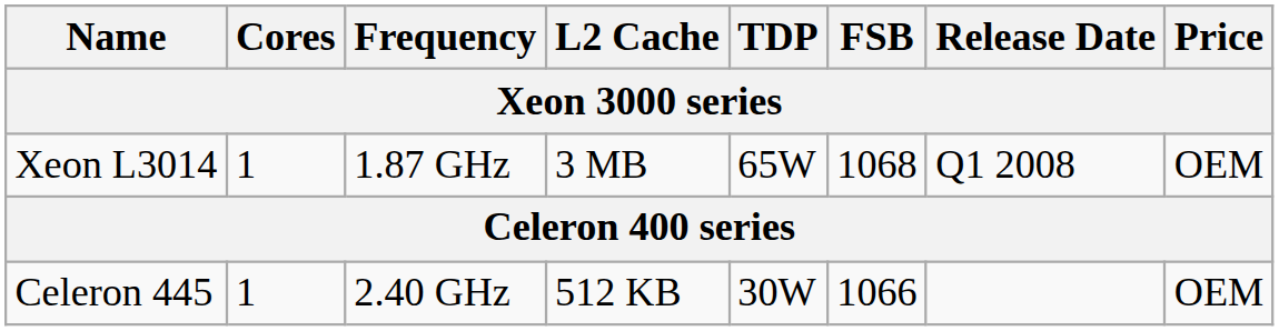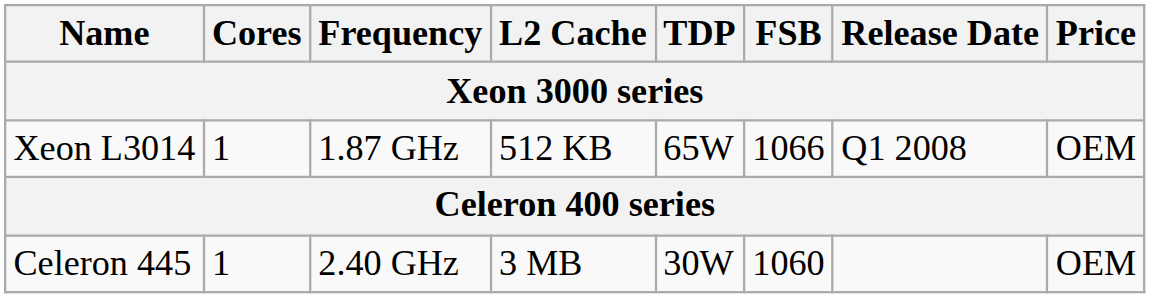Xeon L3014 | L2 Cache: 3 MB -> 512 KB
Xeon L3014 | FSB: 1068 -> 1066
Celeron 445 | L2 Cache: 512 KB -> 3 MB
Celeron 445 | FSB: 1066 -> 1060
